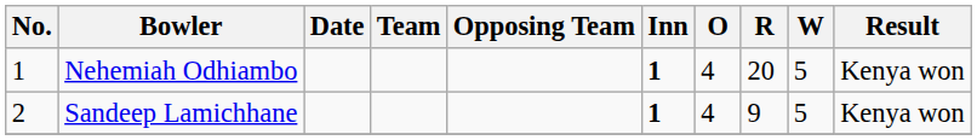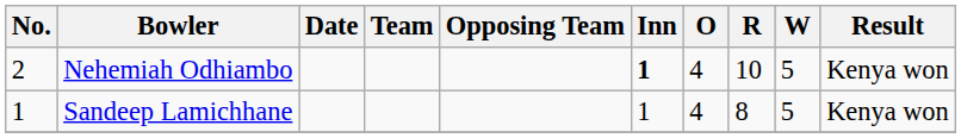Nehemiah Odhiambo | No.: 1 -> 2
Nehemiah Odhiambo | R: 20 -> 10
Sandeep Lamichhane | No.: 2 -> 1
Sandeep Lamichhane | Inn: bold -> normal
Sandeep Lamichhane | R: 9 -> 8
